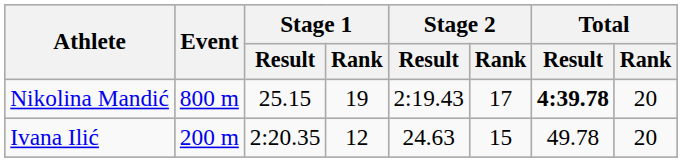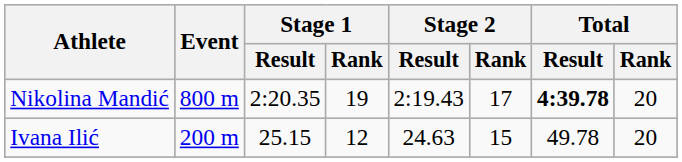Nikolina Mandić | Stage 1 / Result: 25.15 -> 2:20.35
Ivana Ilić | Stage 1 / Result: 2:20.35 -> 25.15
